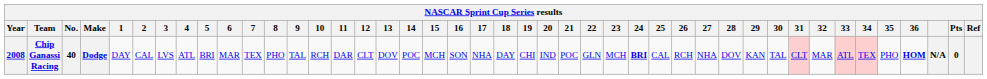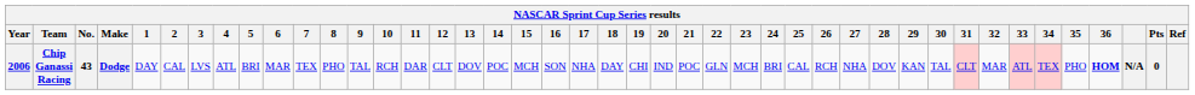Chip Ganassi Racing | Year: 2008 -> 2006
Chip Ganassi Racing | No.: 40 -> 43
Chip Ganassi Racing | 24: bold -> normal
